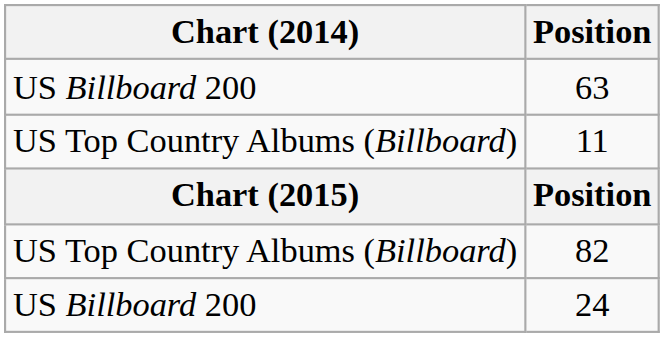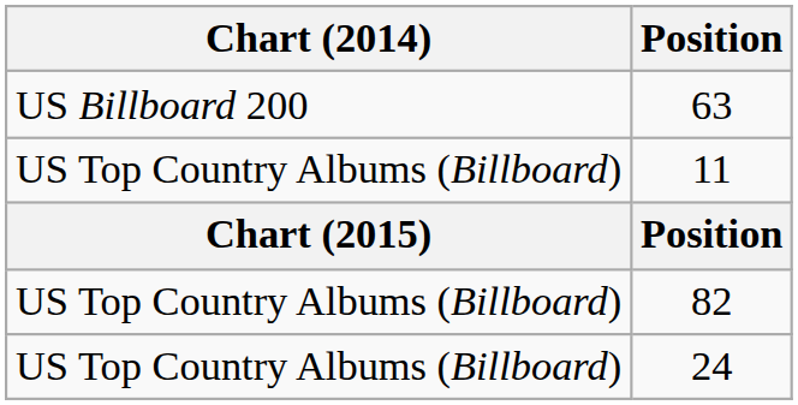24 | Chart (2014): US Billboard 200 -> US Top Country Albums (Billboard)
